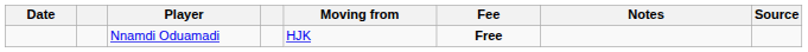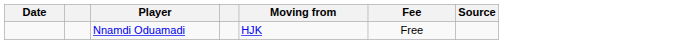- column: Notes
Nnamdi Oduamadi | Fee: bold -> normal
